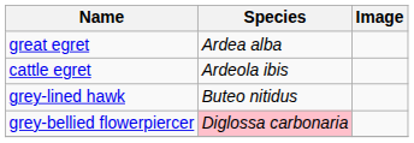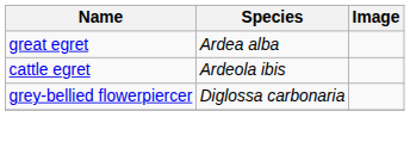- row: grey-lined hawk | Buteo nitidus
grey-bellied flowerpiercer | Species: pink background -> no background
